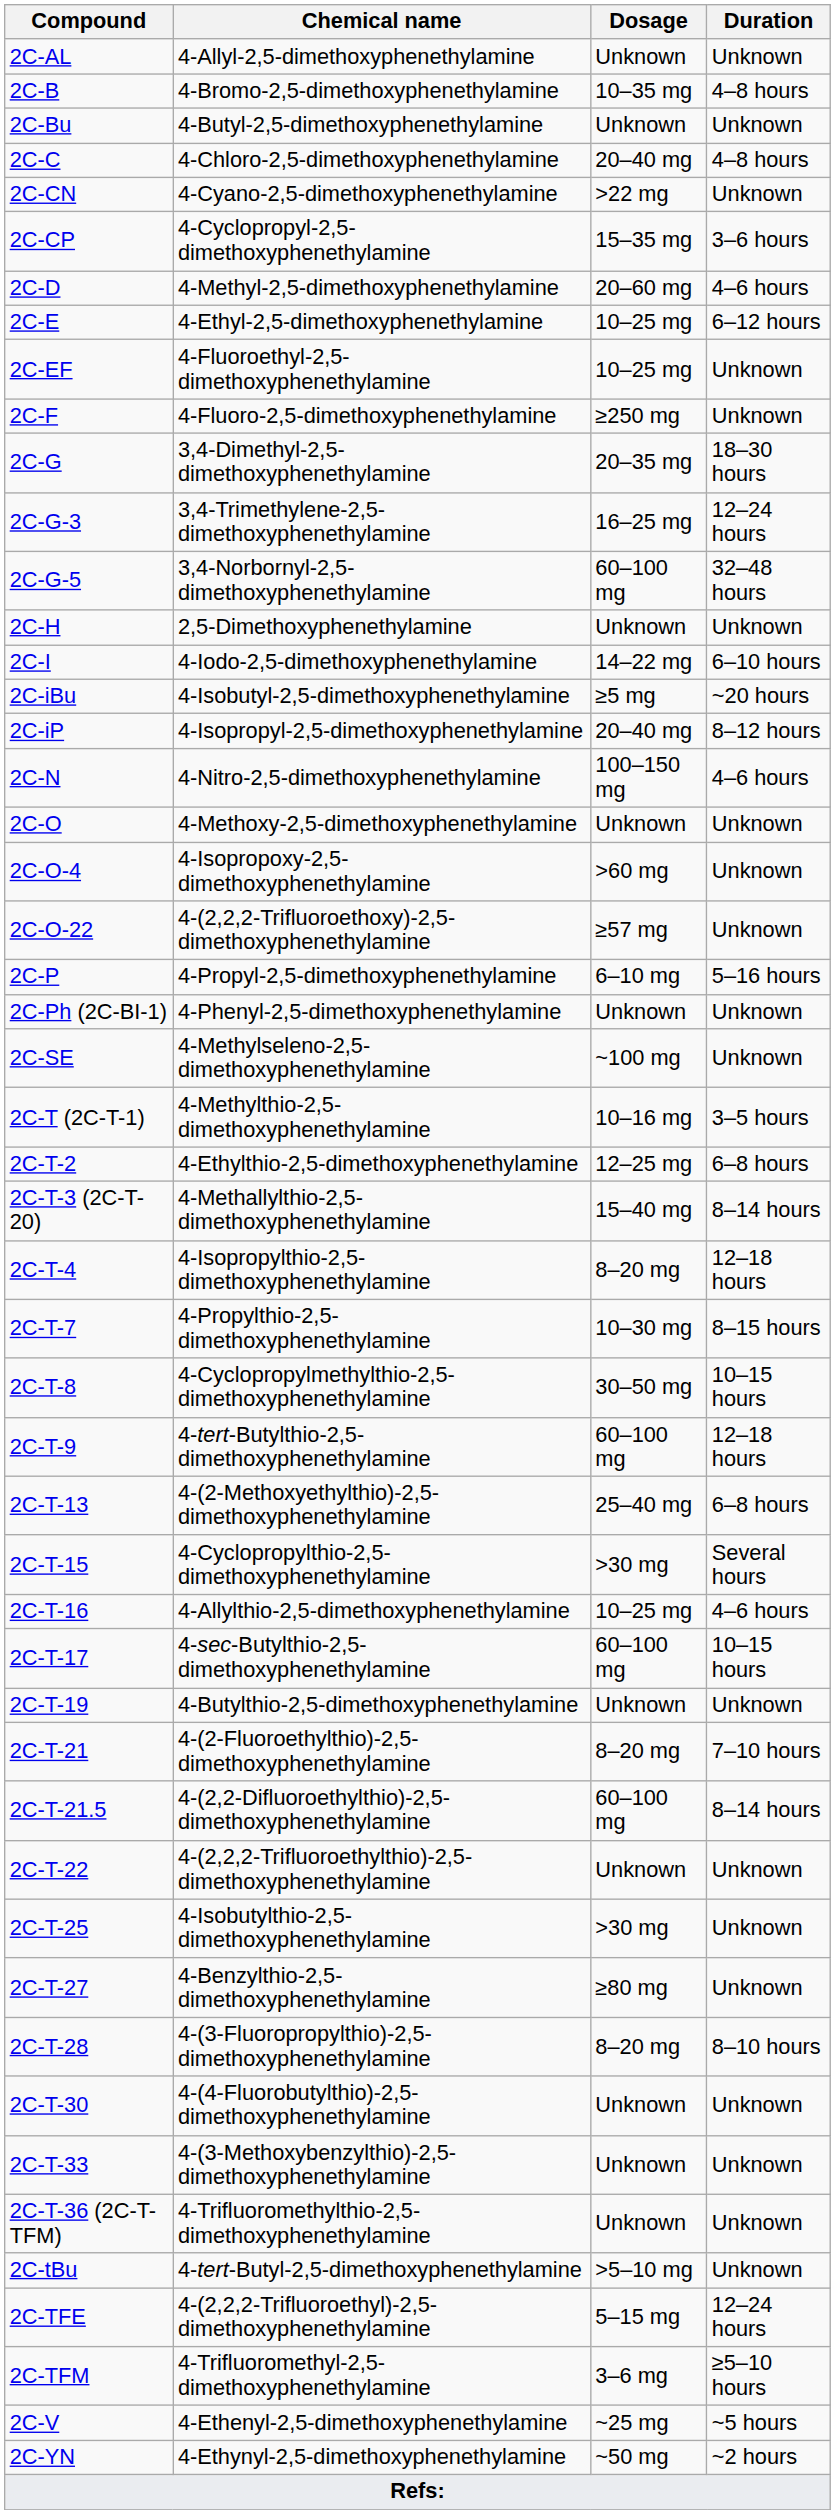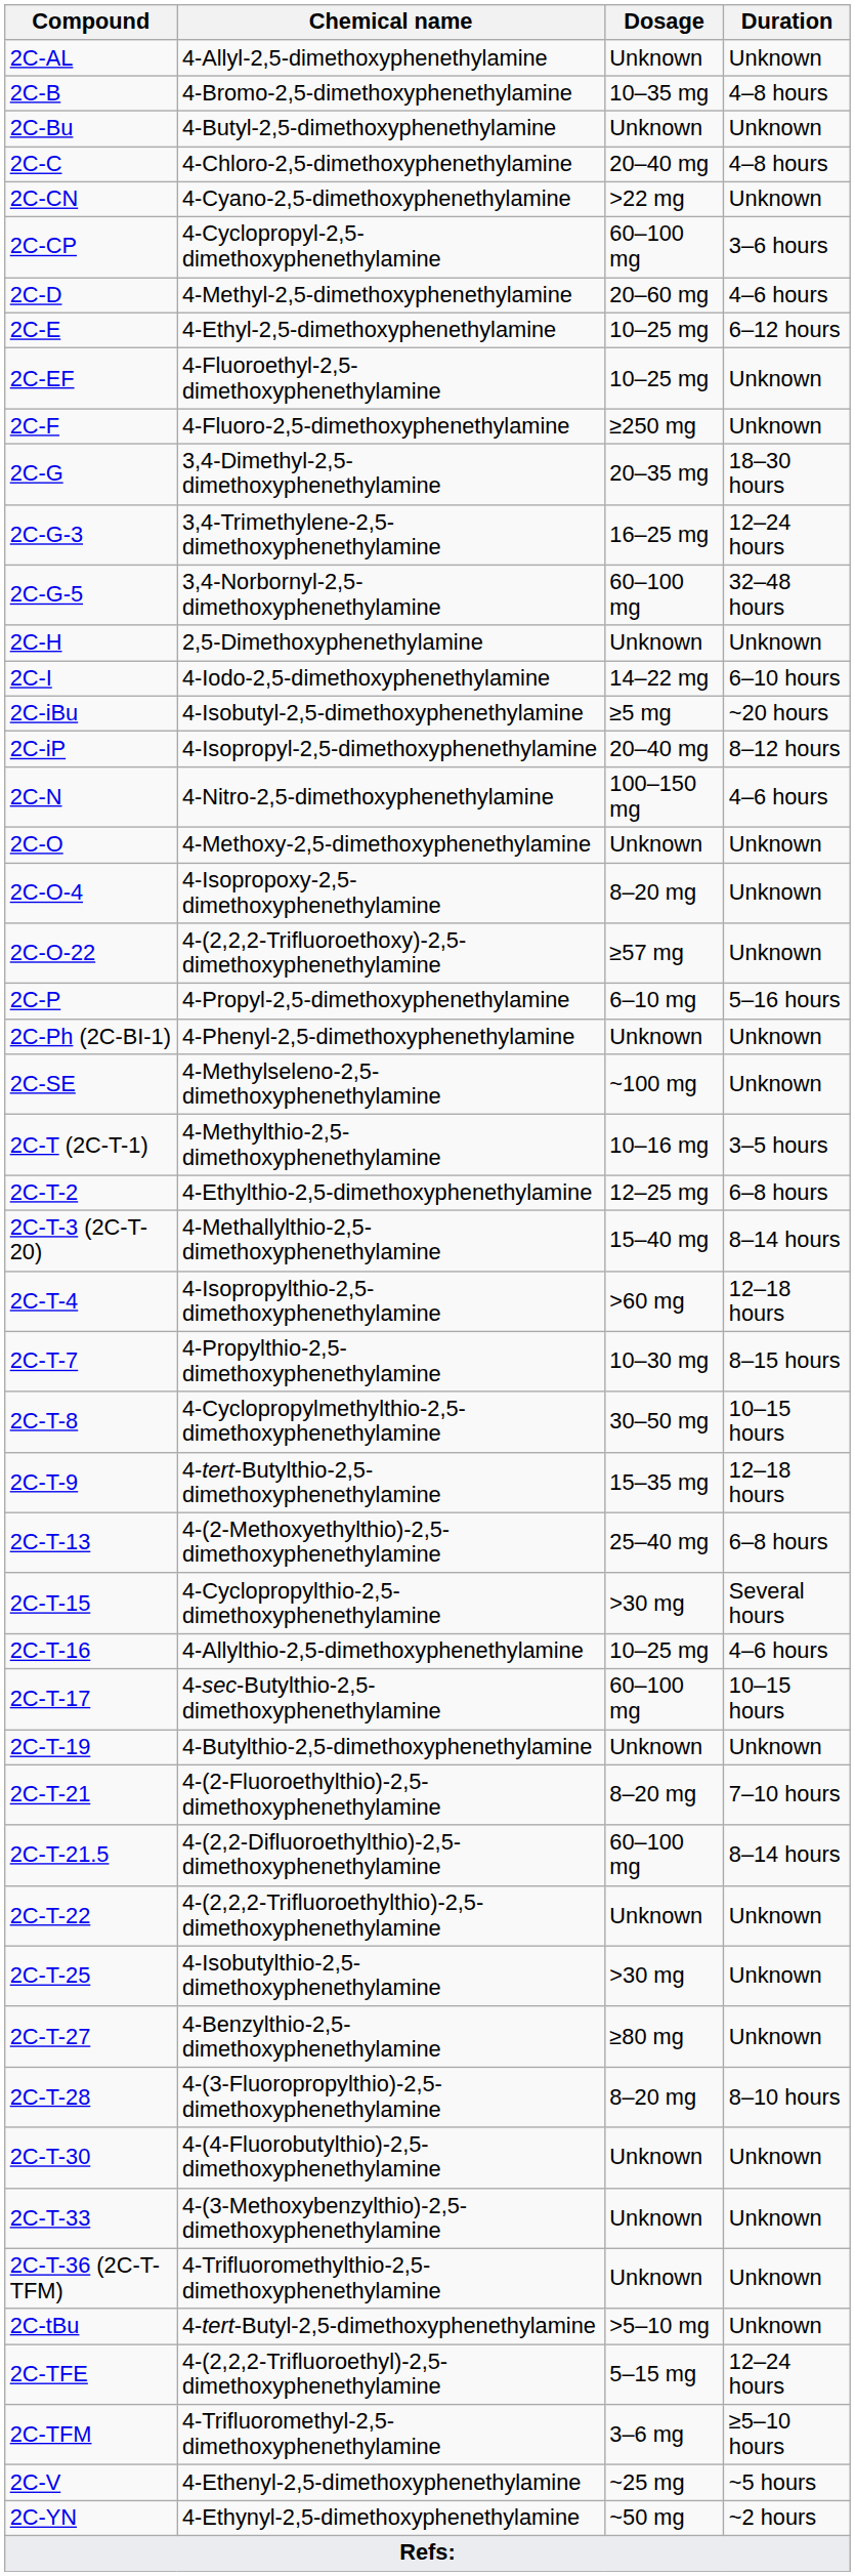2C-CP | Dosage: 15–35 mg -> 60–100 mg
2C-O-4 | Dosage: >60 mg -> 8–20 mg
2C-T-4 | Dosage: 8–20 mg -> >60 mg
2C-T-9 | Dosage: 60–100 mg -> 15–35 mg
